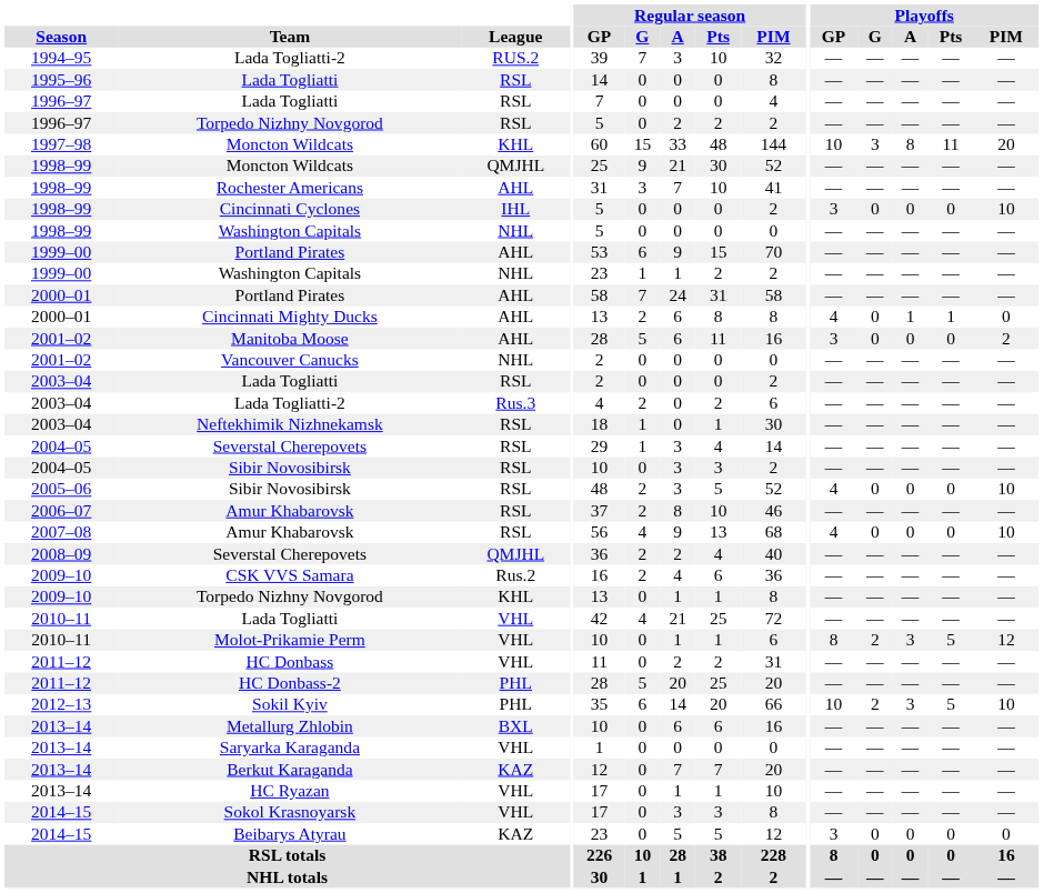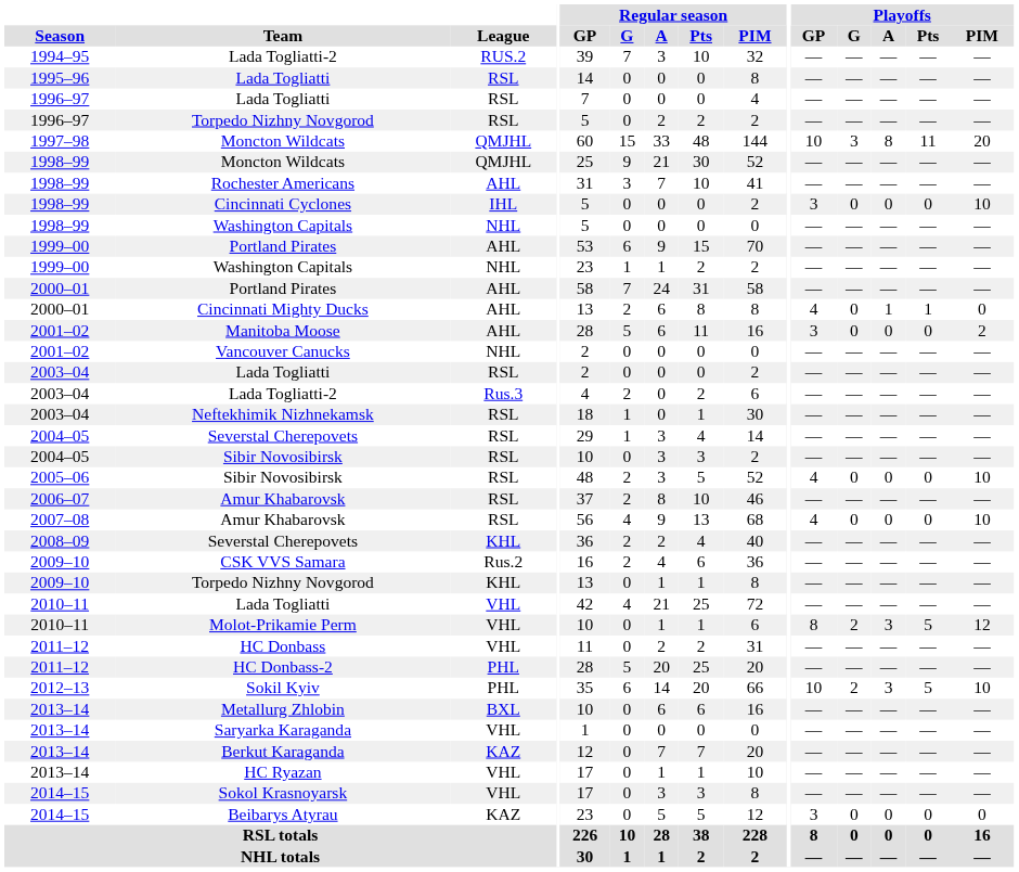1997–98 / Moncton Wildcats | League: KHL -> QMJHL
2008–09 / Severstal Cherepovets | League: QMJHL -> KHL
